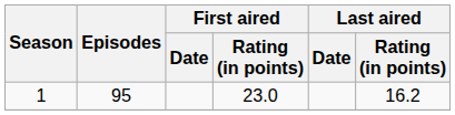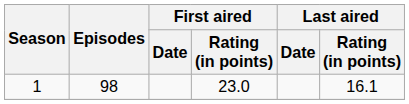1 | Episodes: 95 -> 98
1 | Last aired / Rating (in points): 16.2 -> 16.1
